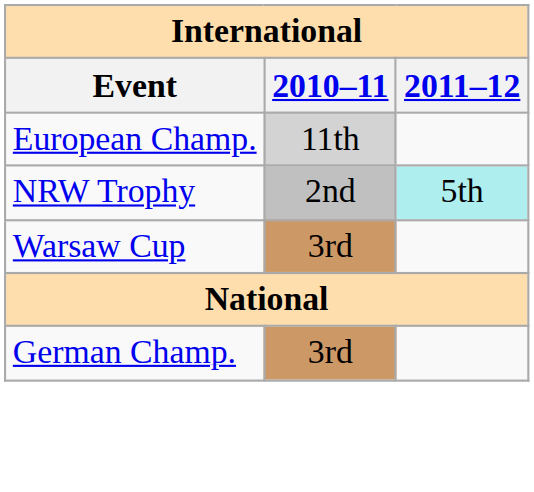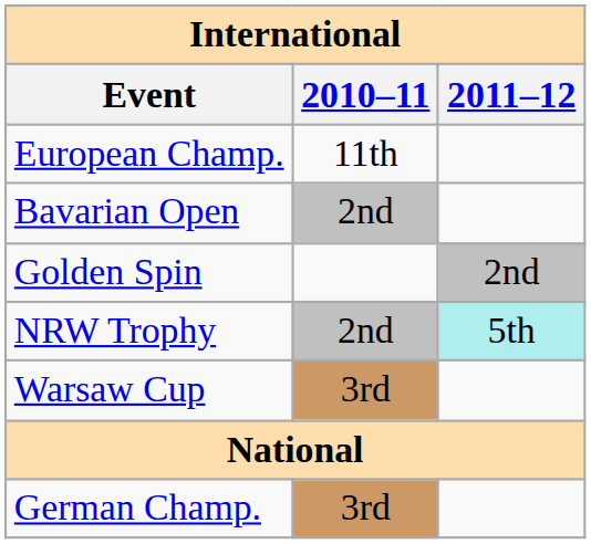European Champ. | 2010–11: lightgrey background -> no background
+ row: Bavarian Open | 2nd
+ row: Golden Spin | 2nd
